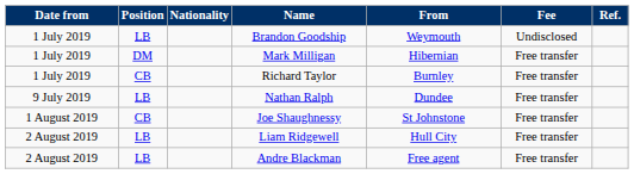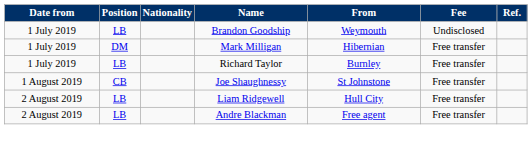Richard Taylor | Position: CB -> LB
- row: 9 July 2019 | LB | Nathan Ralph | Dundee | Free transfer
